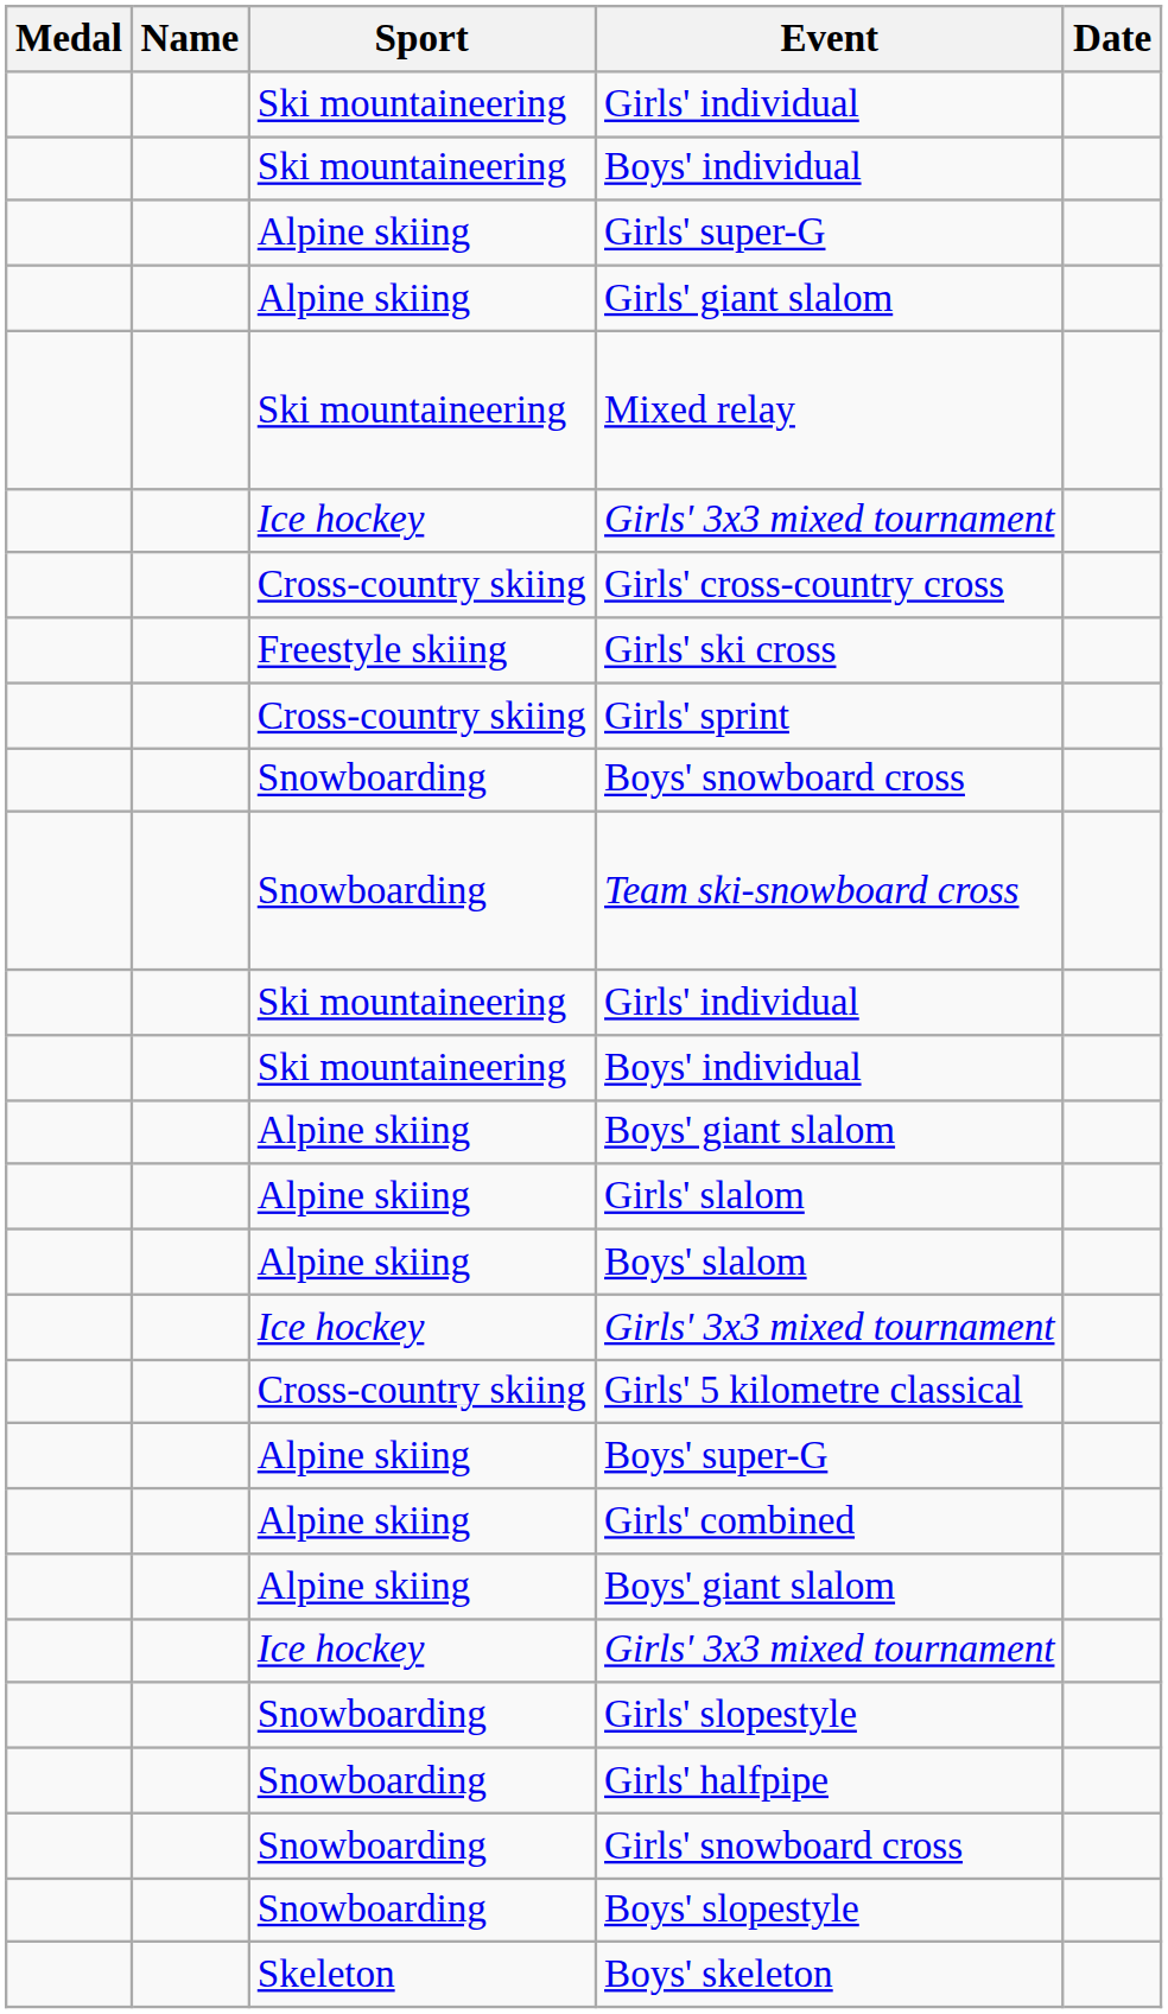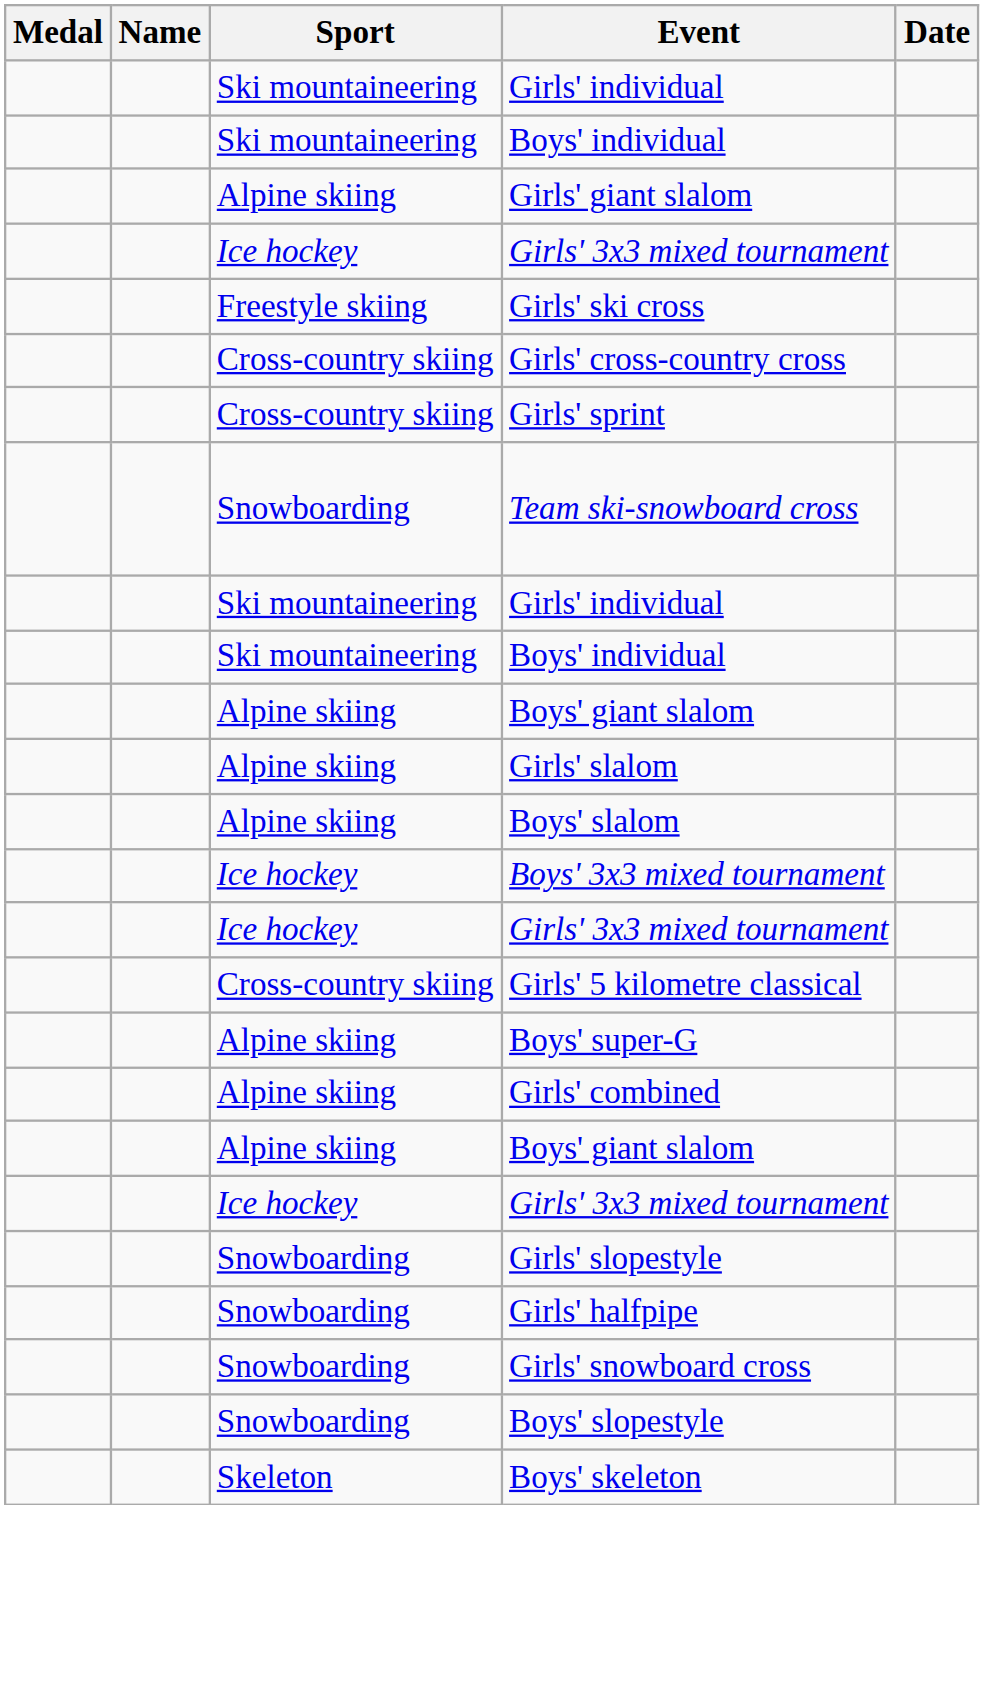- row: Alpine skiing | Girls' super-G
- row: Ski mountaineering | Mixed relay
rows swapped: Girls' cross-country cross <-> Girls' ski cross
- row: Snowboarding | Boys' snowboard cross
+ row: Ice hockey | Boys' 3x3 mixed tournament
